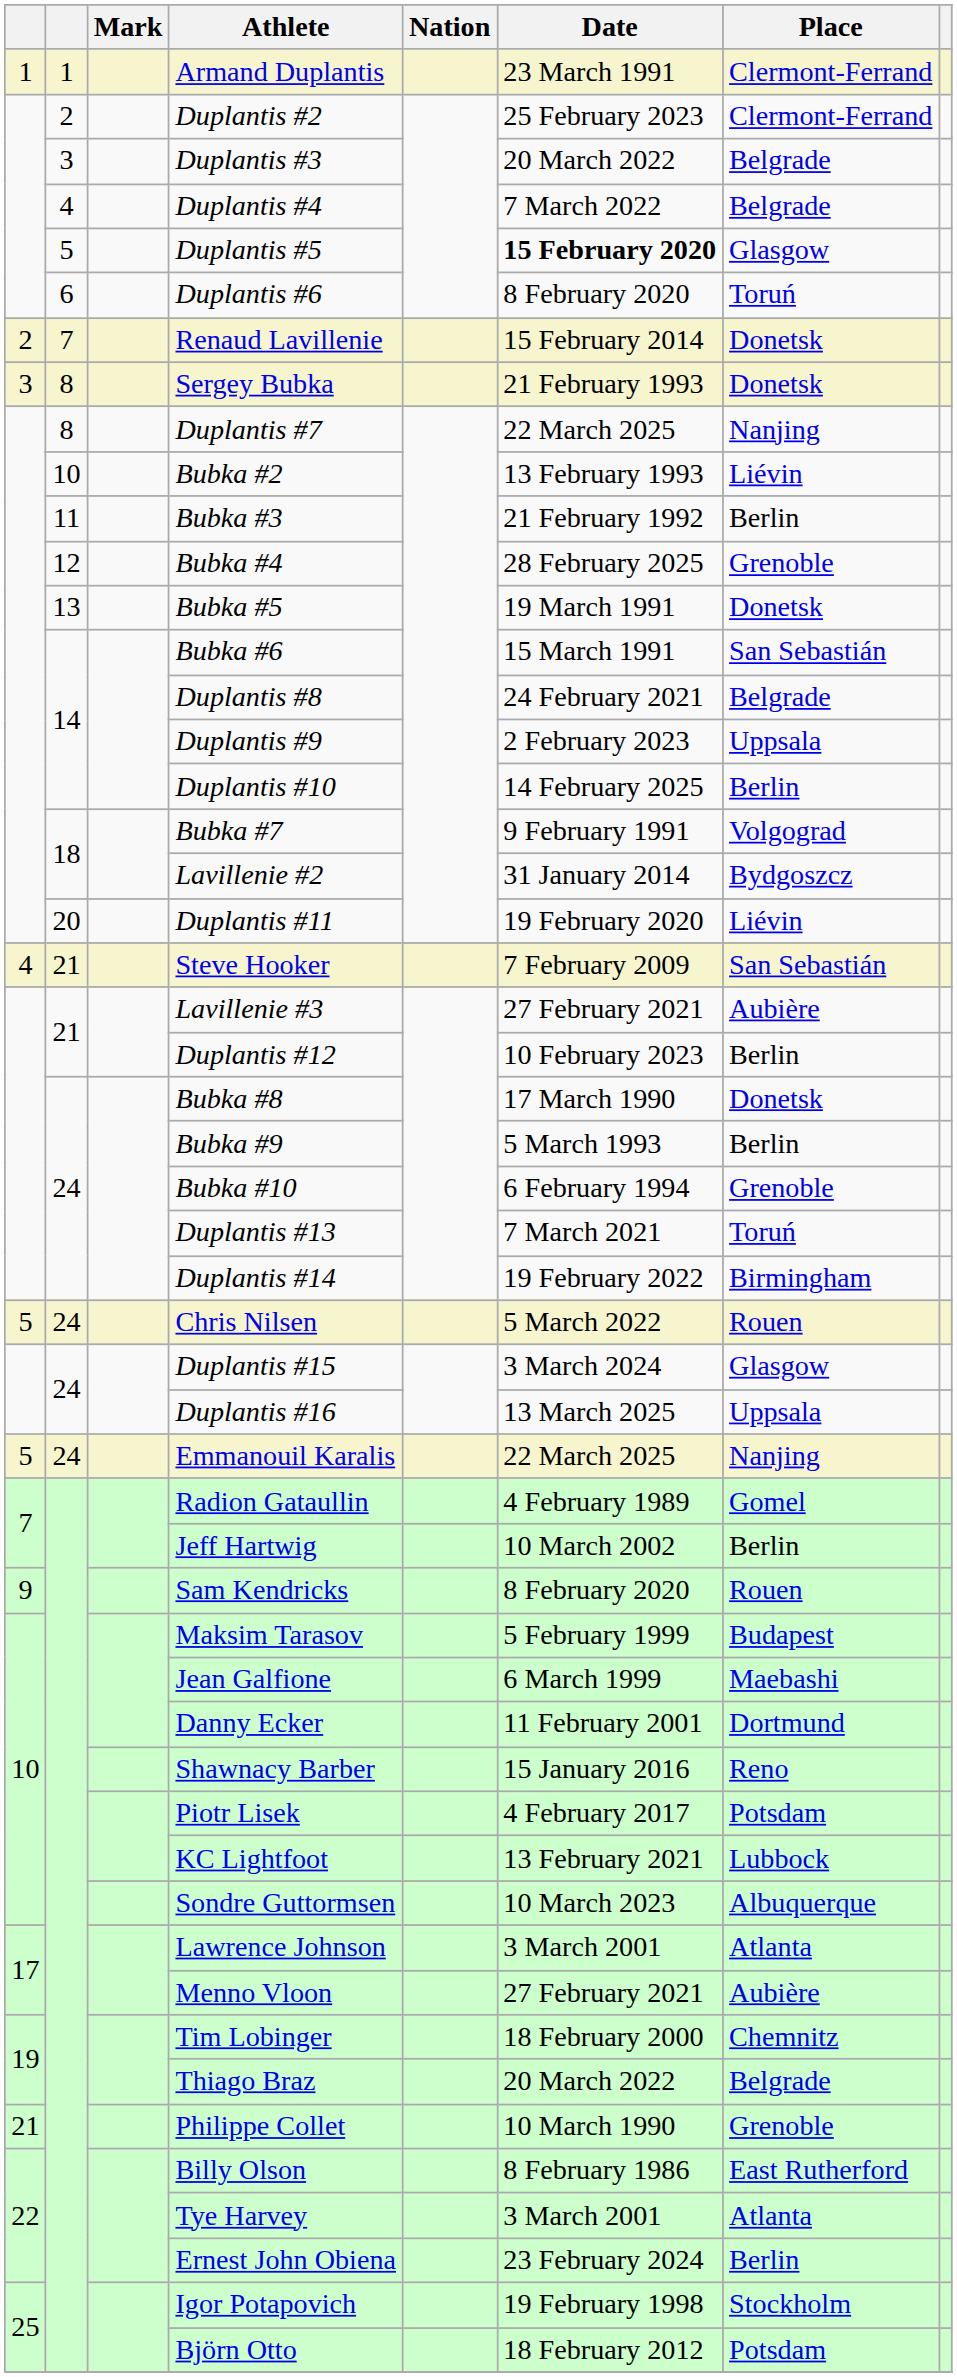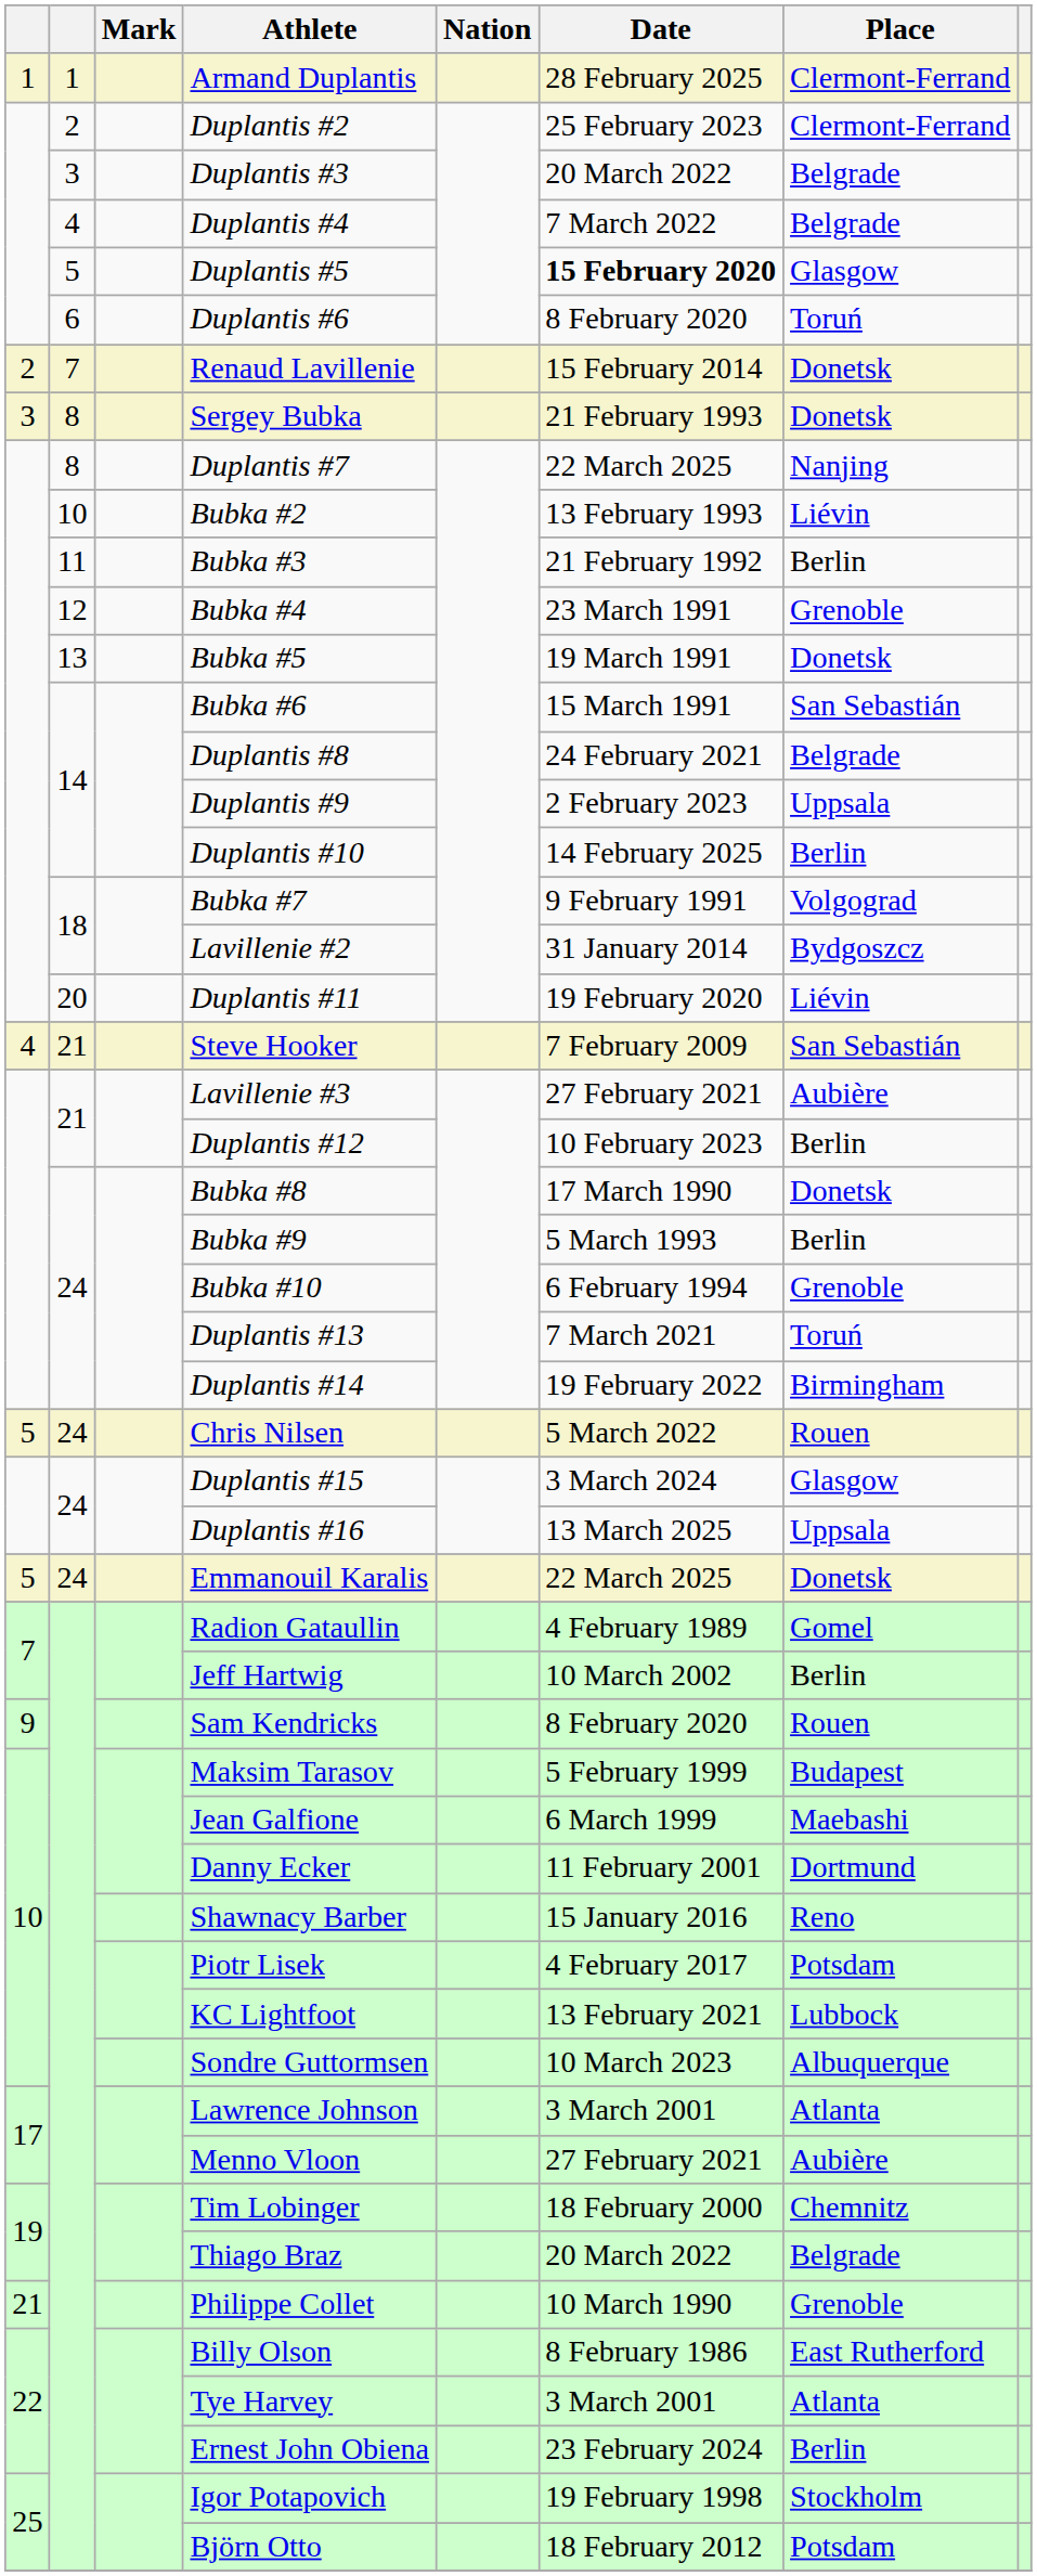Armand Duplantis | Date: 23 March 1991 -> 28 February 2025
Bubka #4 | Date: 28 February 2025 -> 23 March 1991
Emmanouil Karalis | Place: Nanjing -> Donetsk
